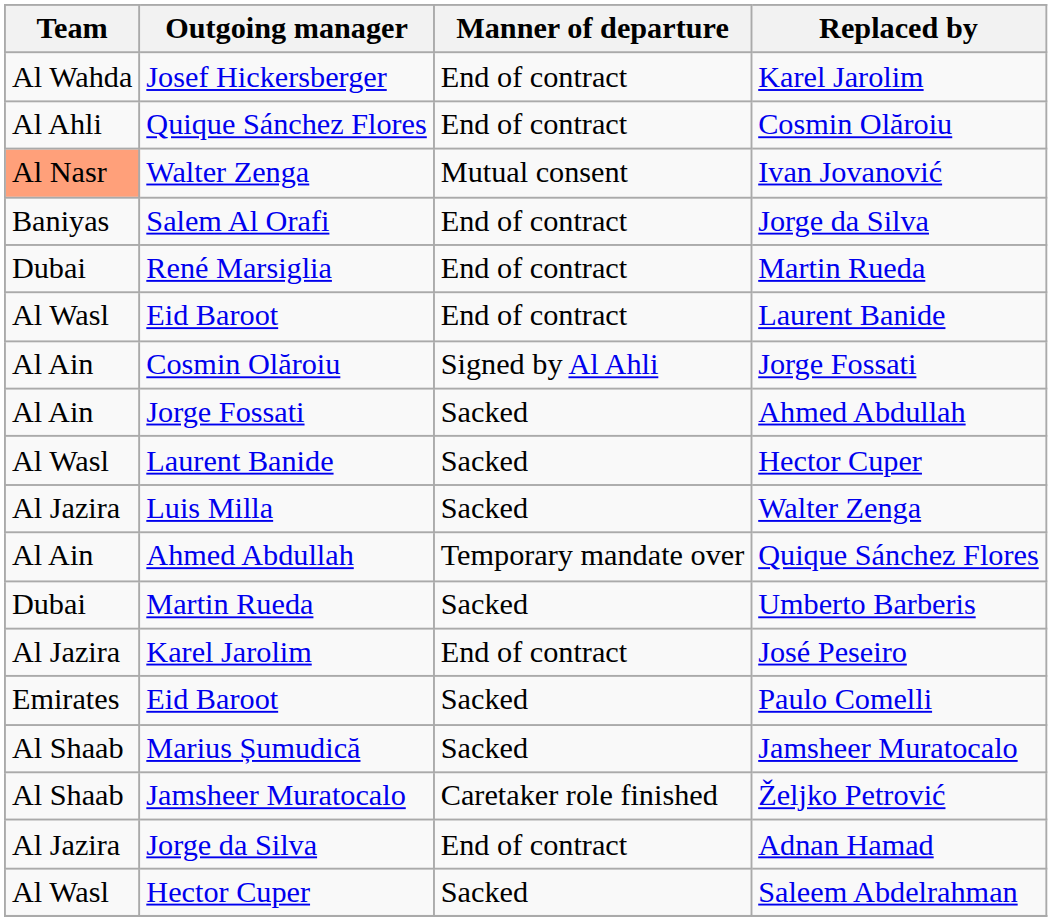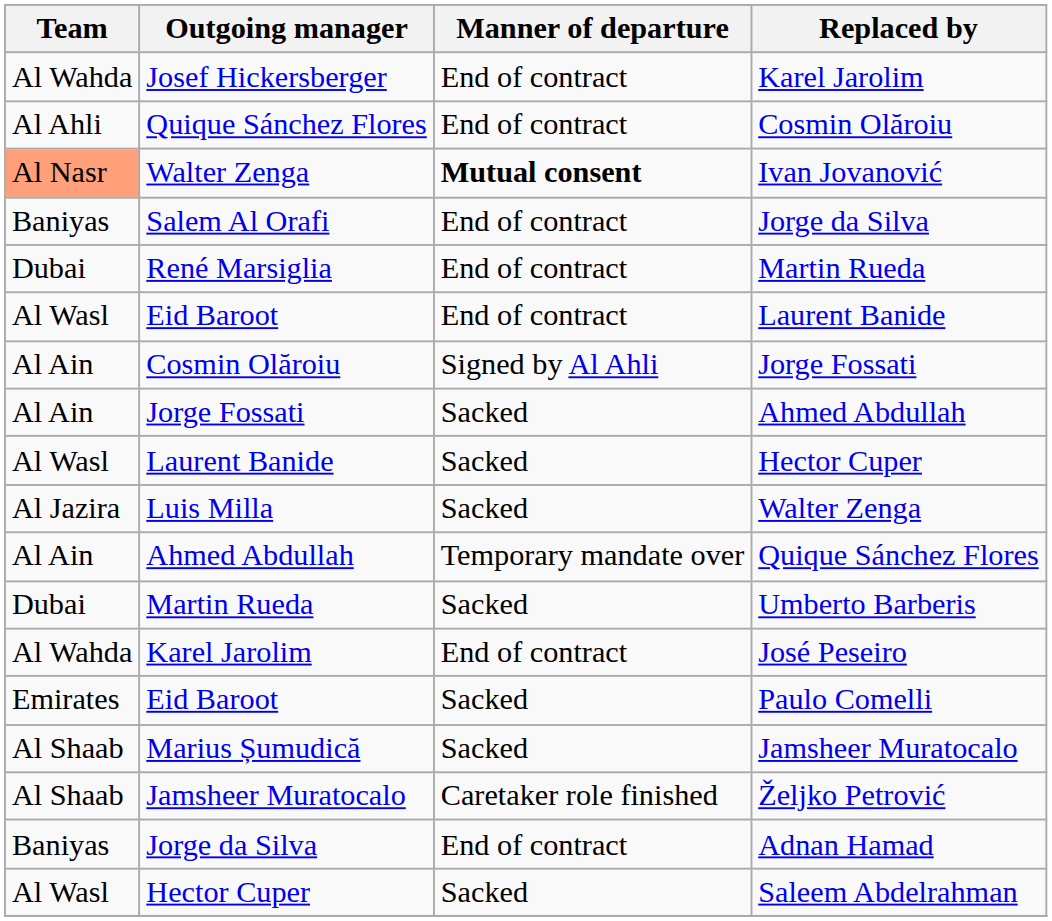Ivan Jovanović | Manner of departure: normal -> bold
José Peseiro | Team: Al Jazira -> Al Wahda
Adnan Hamad | Team: Al Jazira -> Baniyas
